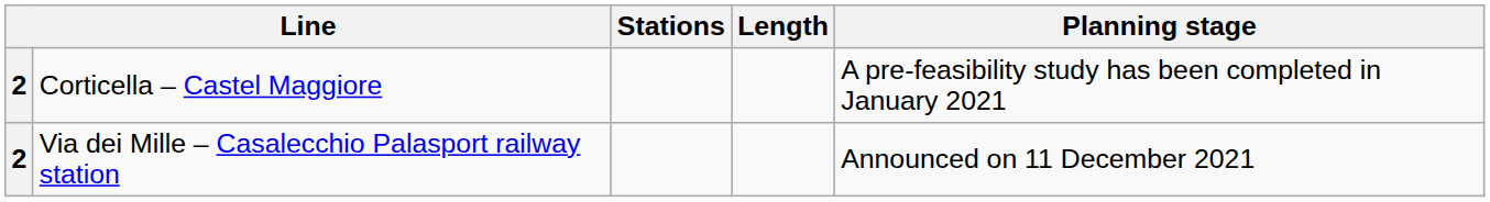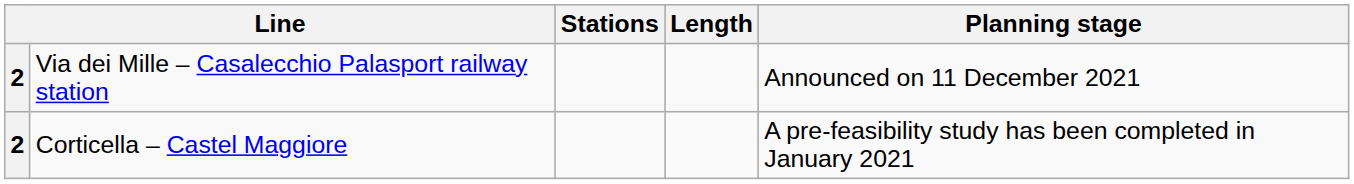rows swapped: Corticella – Castel Maggiore <-> Via dei Mille – Casalecchio Palasport railway station
